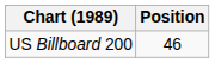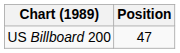US Billboard 200 | Position: 46 -> 47
